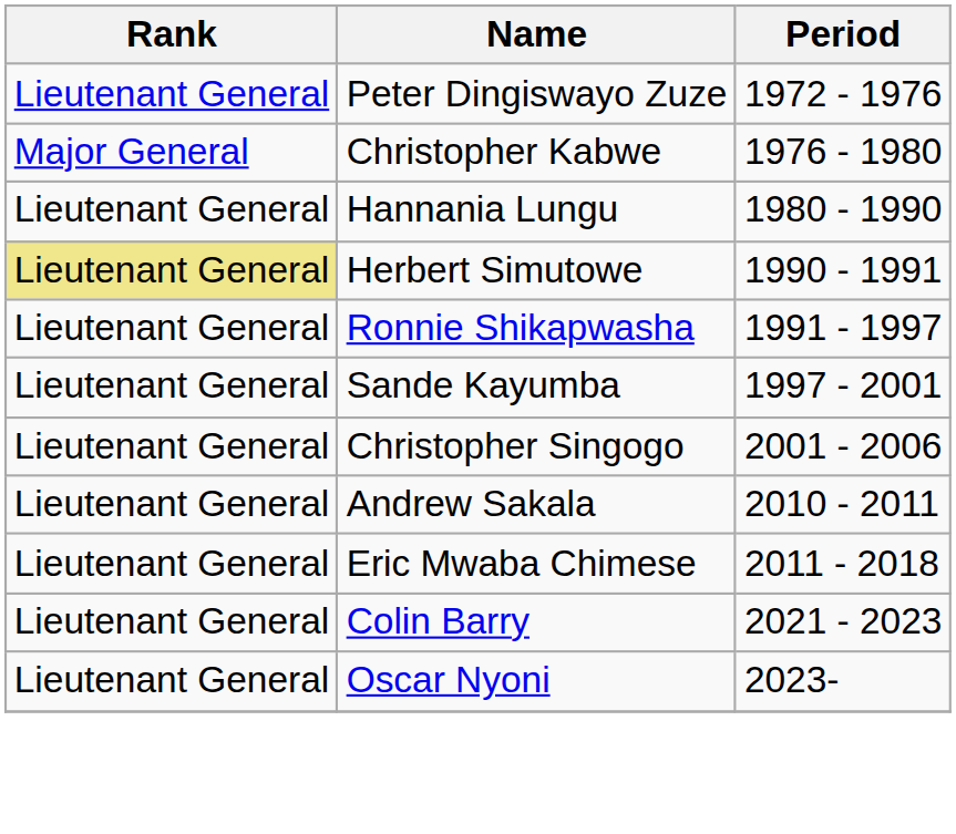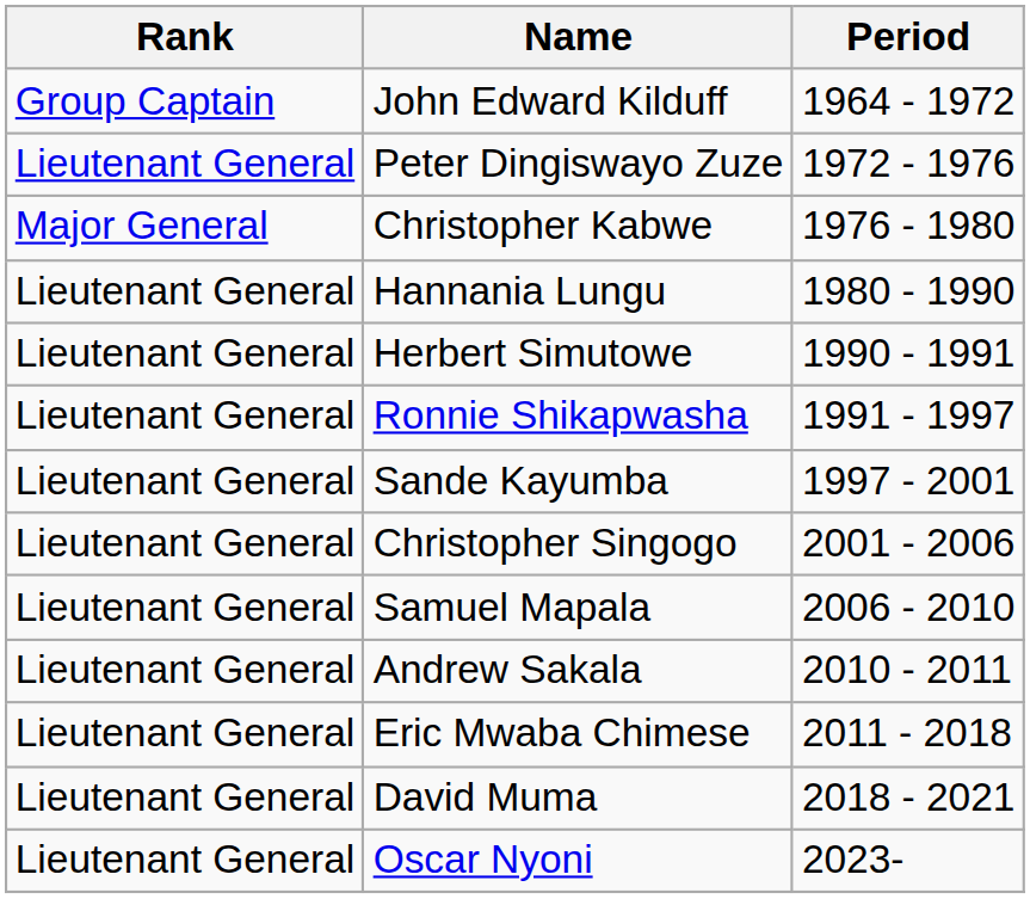+ row: Group Captain | John Edward Kilduff | 1964 - 1972
Herbert Simutowe | Rank: khaki background -> no background
+ row: Lieutenant General | Samuel Mapala | 2006 - 2010
+ row: Lieutenant General | David Muma | 2018 - 2021
- row: Lieutenant General | Colin Barry | 2021 - 2023
